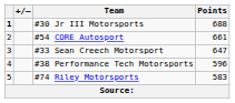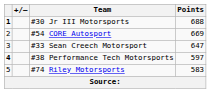#54 CORE Autosport | Points: 661 -> 669
#38 Performance Tech Motorsports | column 1: normal -> bold
#38 Performance Tech Motorsports | Points: 596 -> 597
